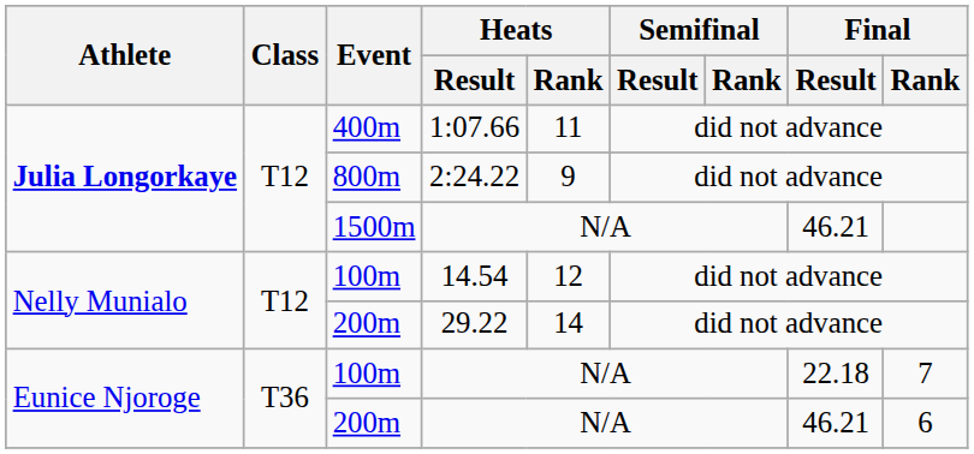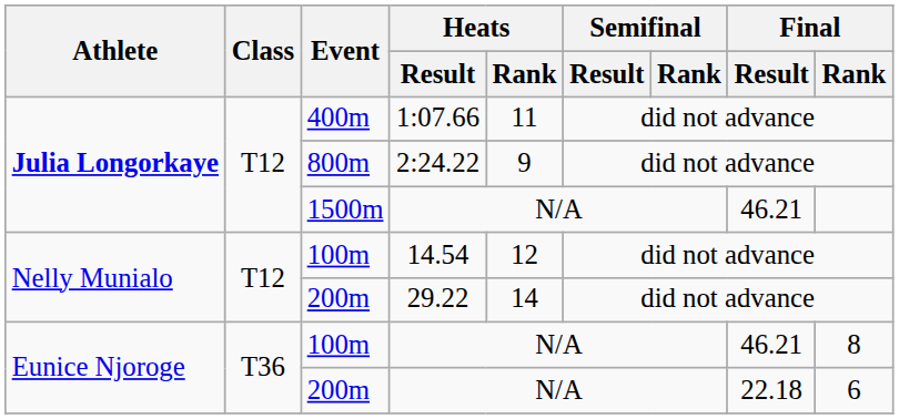100m / N/A | Final / Result: 22.18 -> 46.21
100m / N/A | Final / Rank: 7 -> 8
200m / N/A | Final / Result: 46.21 -> 22.18
